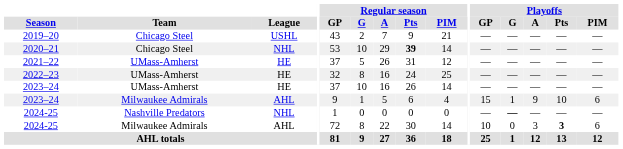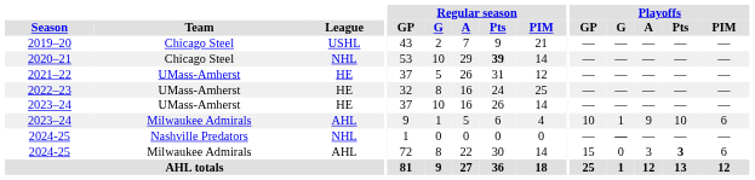2023–24 / Milwaukee Admirals | Playoffs / GP: 15 -> 10
2024-25 / Milwaukee Admirals | Playoffs / GP: 10 -> 15
